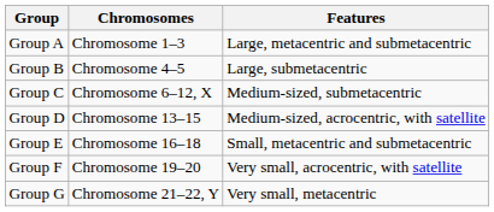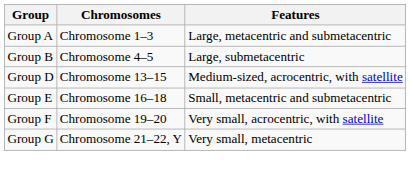- row: Group C | Chromosome 6–12, X | Medium-sized, submetacentric
